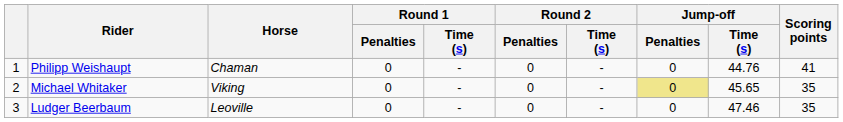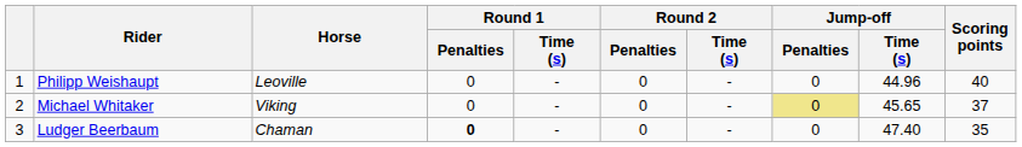Philipp Weishaupt | Horse: Chaman -> Leoville
Philipp Weishaupt | Jump-off / Time (s): 44.76 -> 44.96
Philipp Weishaupt | Scoring points: 41 -> 40
Michael Whitaker | Scoring points: 35 -> 37
Ludger Beerbaum | Horse: Leoville -> Chaman
Ludger Beerbaum | Round 1 / Penalties: normal -> bold
Ludger Beerbaum | Jump-off / Time (s): 47.46 -> 47.40
